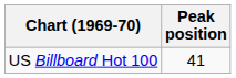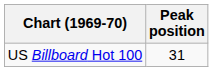US Billboard Hot 100 | Peak position: 41 -> 31
